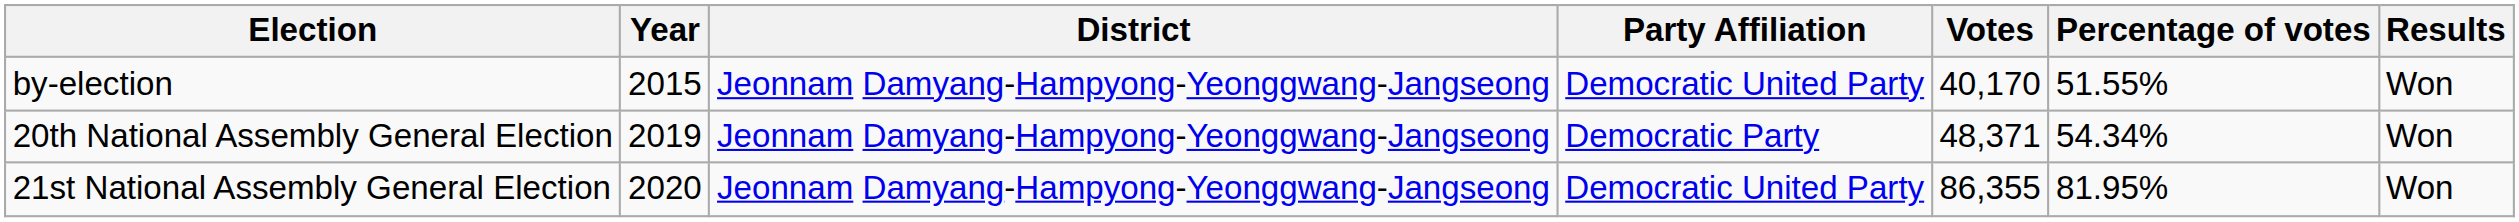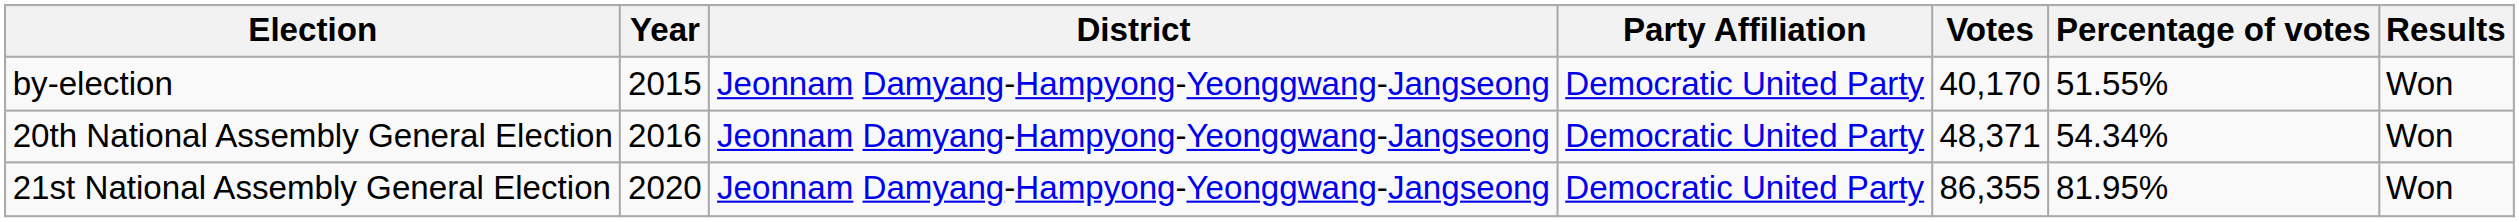20th National Assembly General Election | Year: 2019 -> 2016
20th National Assembly General Election | Party Affiliation: Democratic Party -> Democratic United Party
